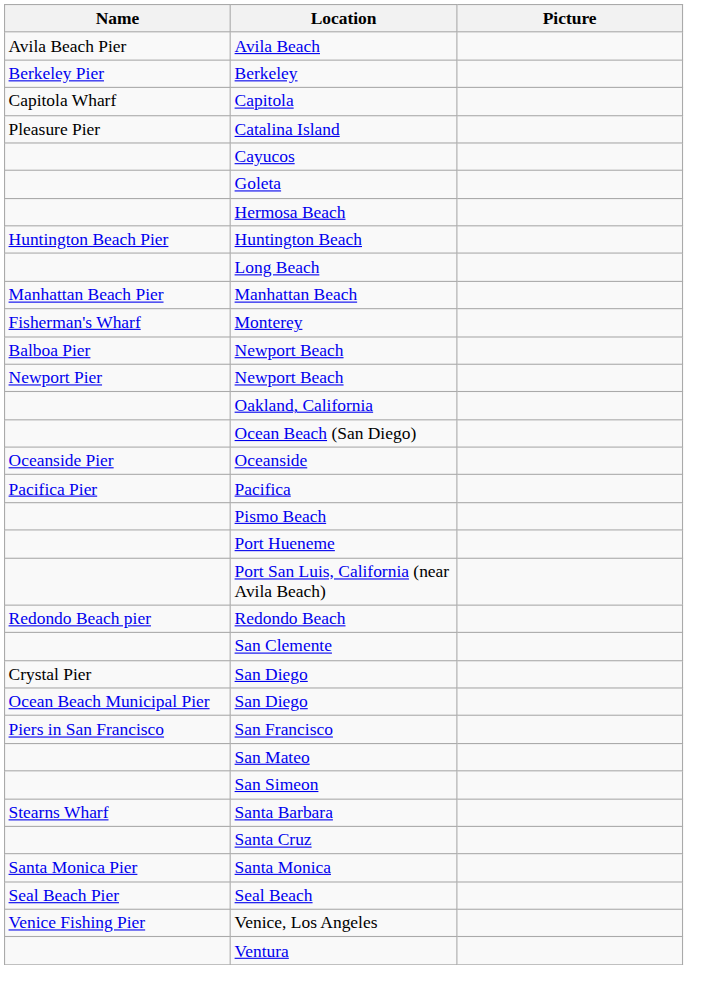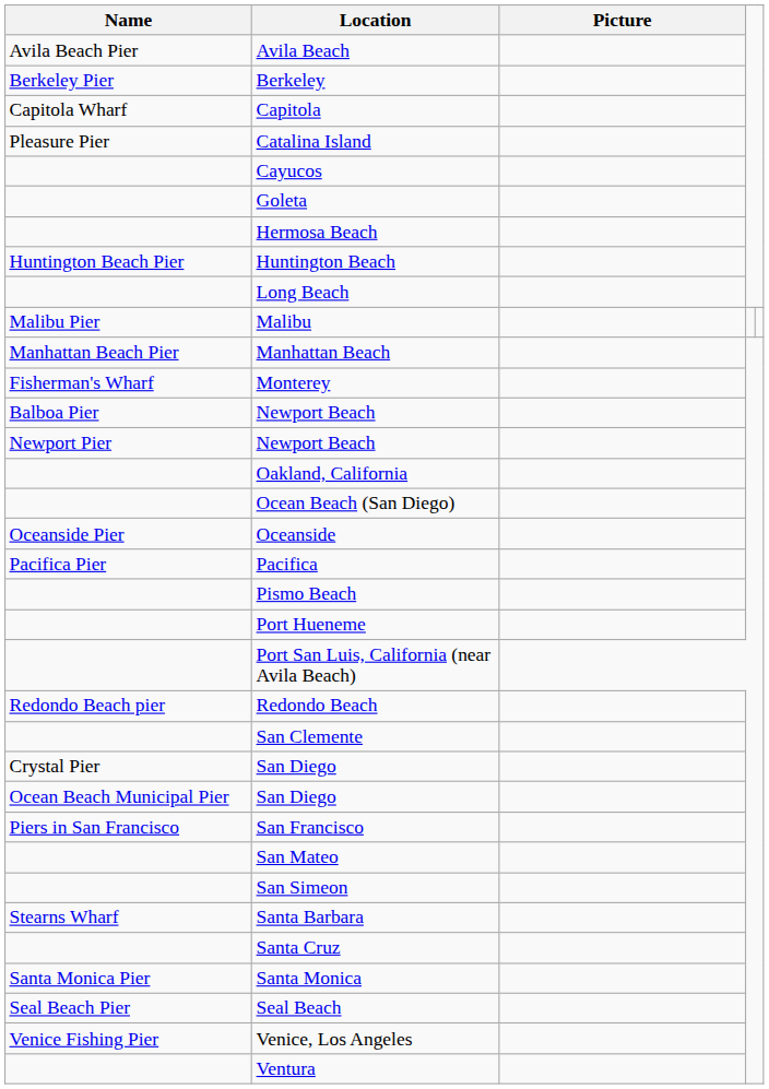+ row: Malibu Pier | Malibu
